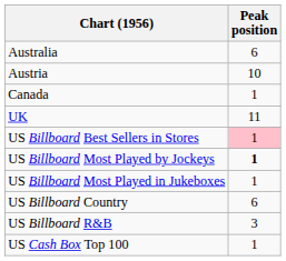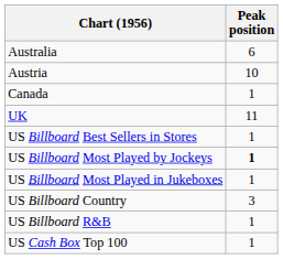US Billboard Best Sellers in Stores | Peak position: pink background -> no background
US Billboard Country | Peak position: 6 -> 3
US Billboard R&B | Peak position: 3 -> 1
